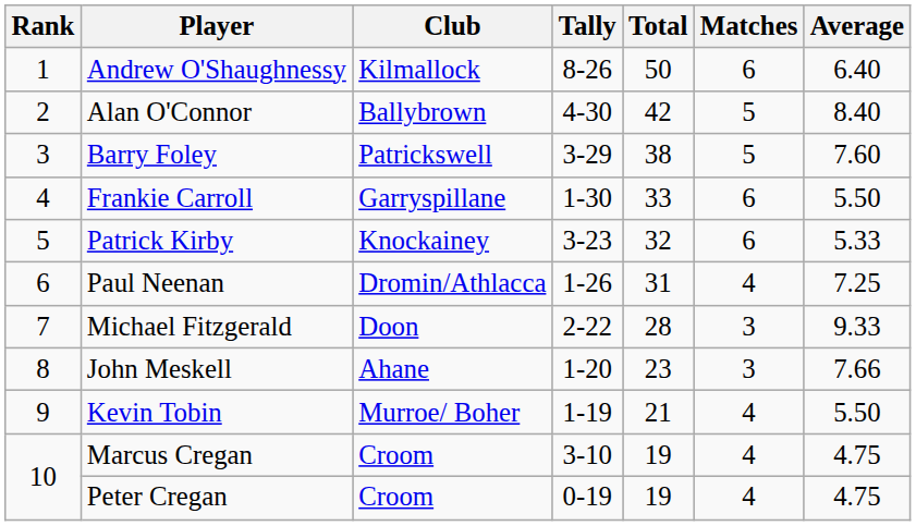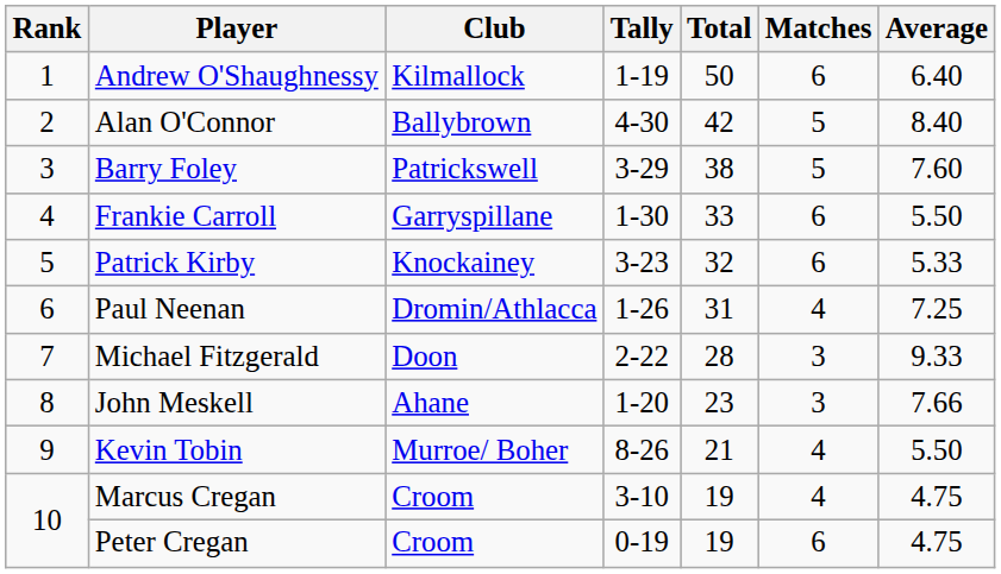Andrew O'Shaughnessy | Tally: 8-26 -> 1-19
Kevin Tobin | Tally: 1-19 -> 8-26
Peter Cregan | Matches: 4 -> 6
